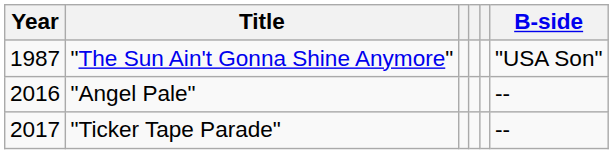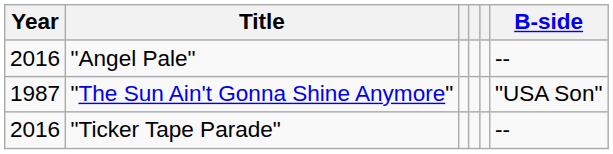rows swapped: "The Sun Ain't Gonna Shine Anymore" <-> "Angel Pale"
"Ticker Tape Parade" | Year: 2017 -> 2016
